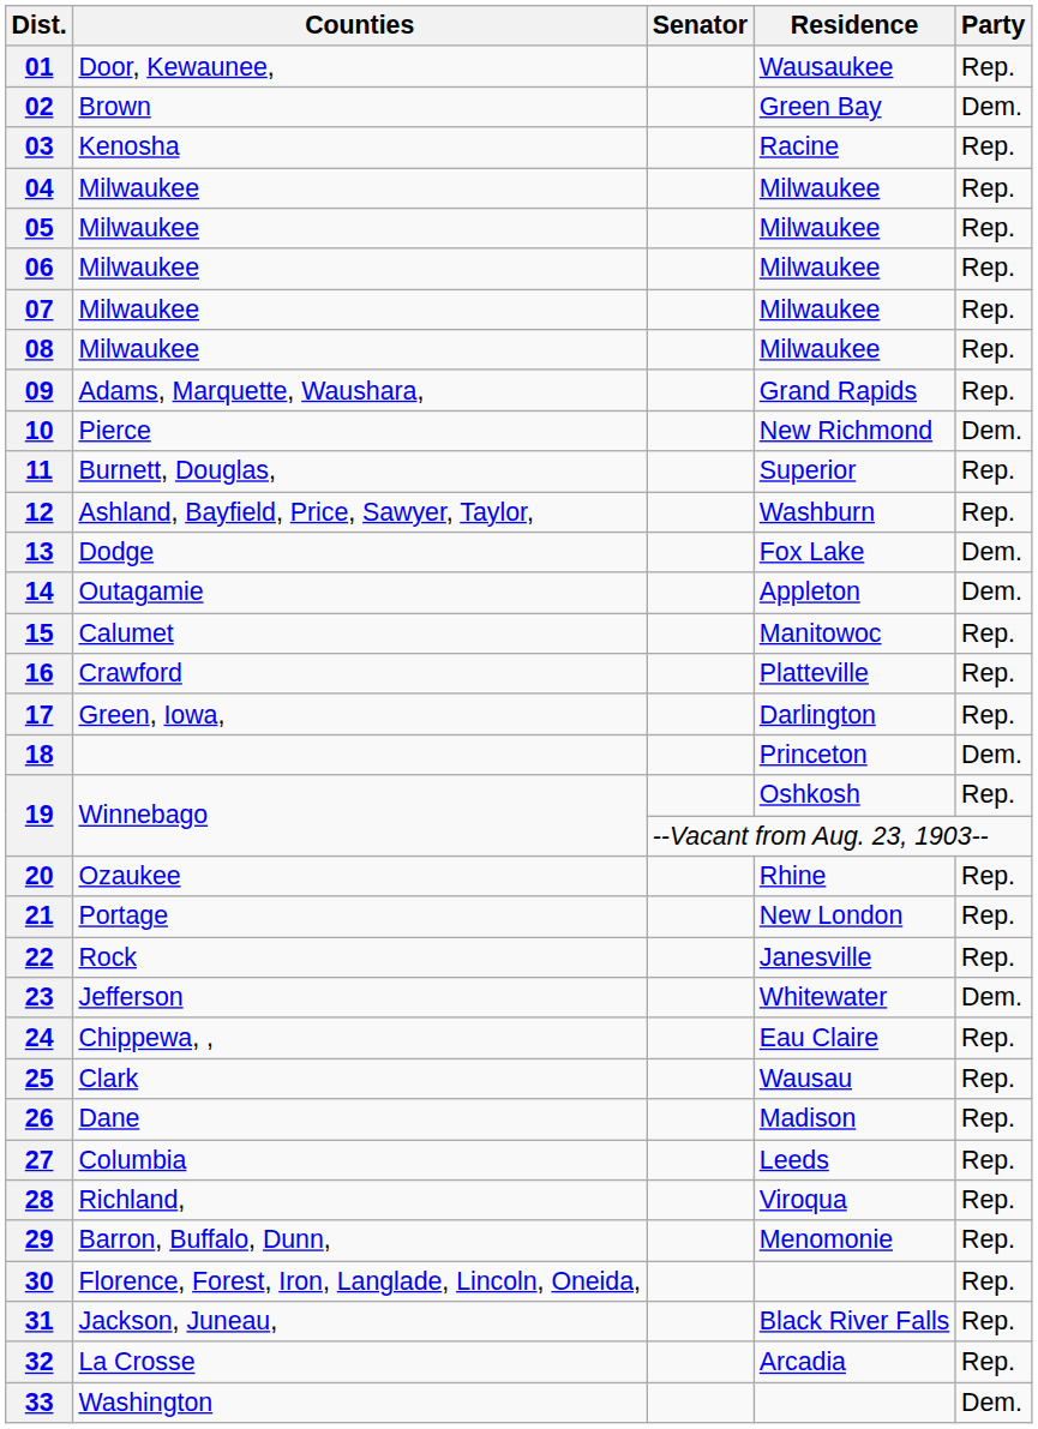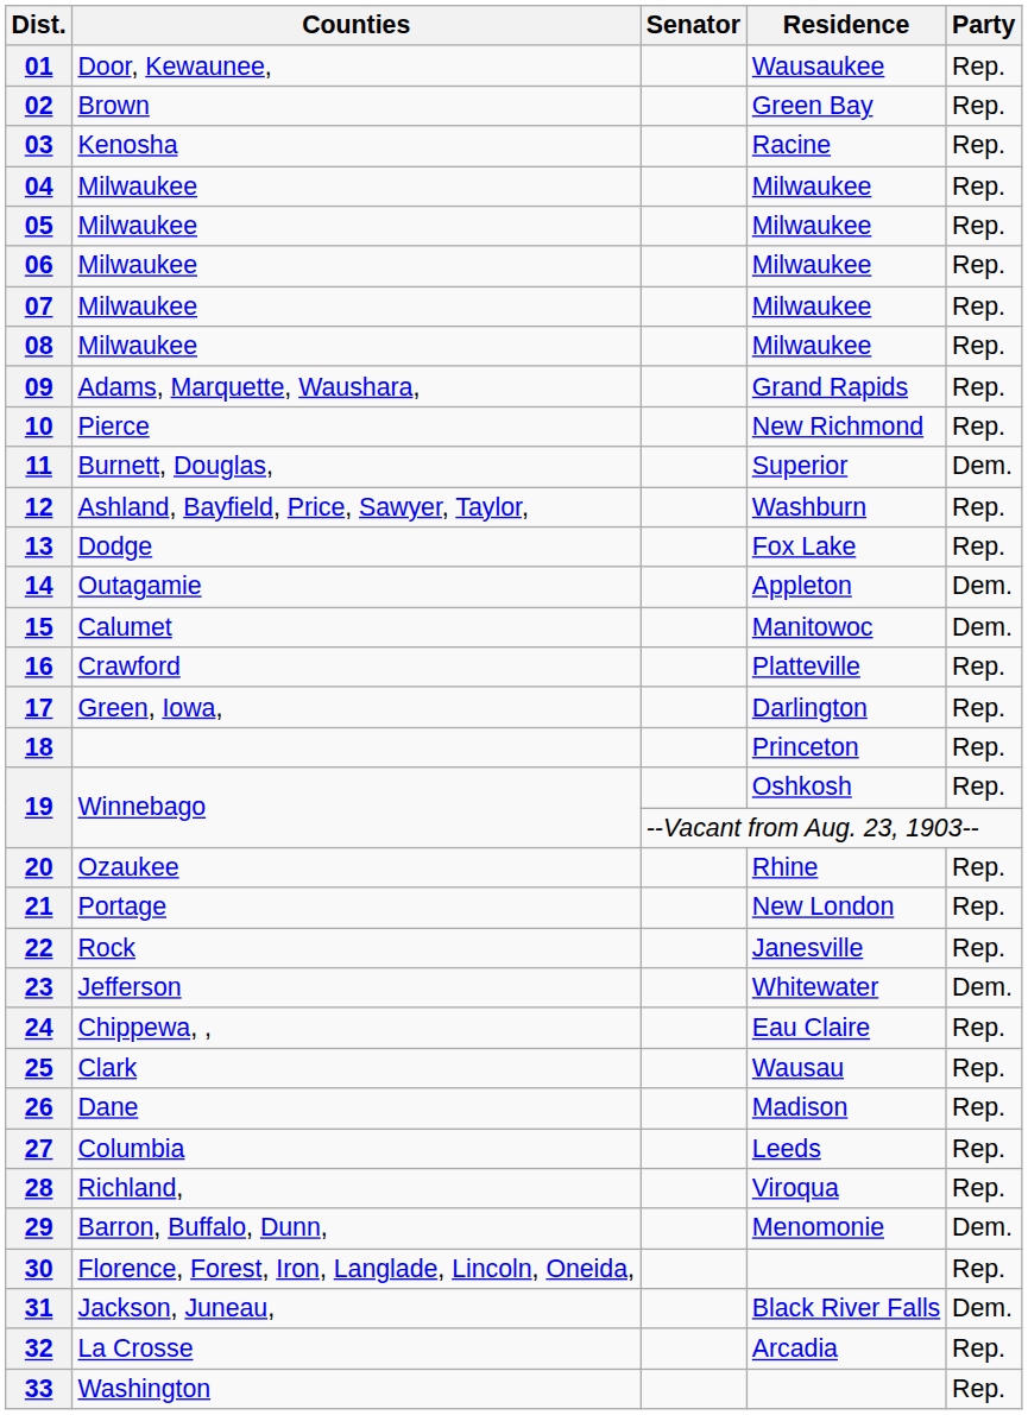02 | Party: Dem. -> Rep.
10 | Party: Dem. -> Rep.
11 | Party: Rep. -> Dem.
13 | Party: Dem. -> Rep.
15 | Party: Rep. -> Dem.
18 | Party: Dem. -> Rep.
29 | Party: Rep. -> Dem.
31 | Party: Rep. -> Dem.
33 | Party: Dem. -> Rep.
